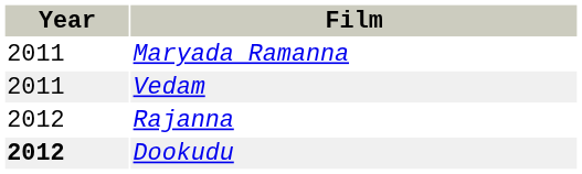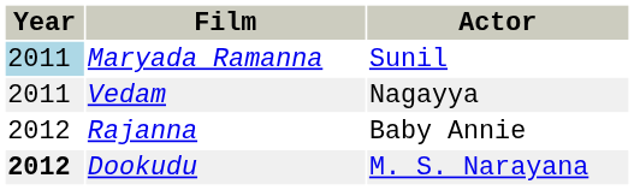+ column: Actor | Sunil | Nagayya | Baby Annie | M. S. Narayana
Maryada Ramanna | Year: no background -> lightblue background
